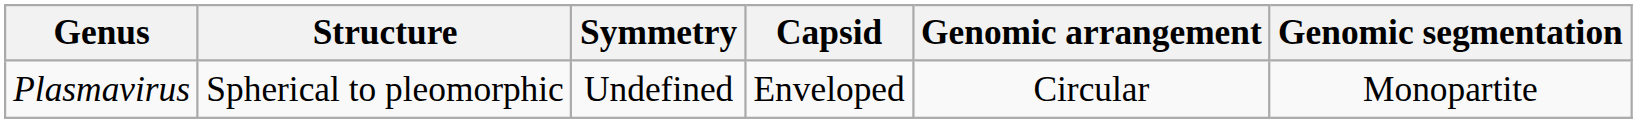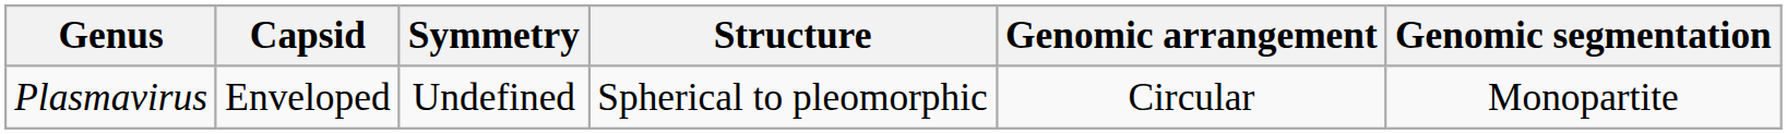columns swapped: Structure <-> Capsid
